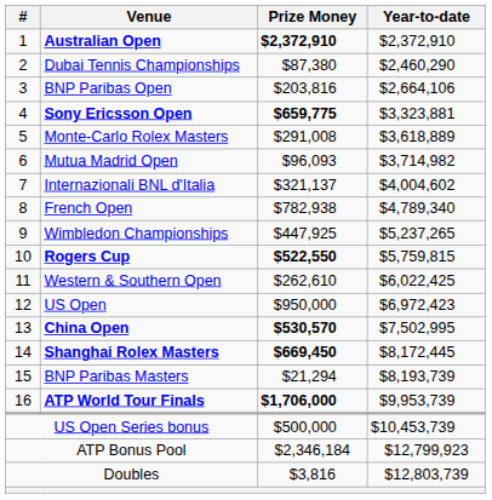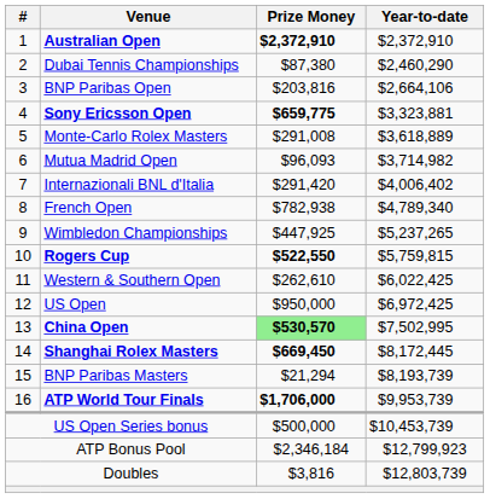Internazionali BNL d'Italia | Prize Money: $321,137 -> $291,420
Internazionali BNL d'Italia | Year-to-date: $4,004,602 -> $4,006,402
US Open | Year-to-date: $6,972,423 -> $6,972,425
China Open | Prize Money: no background -> lightgreen background
